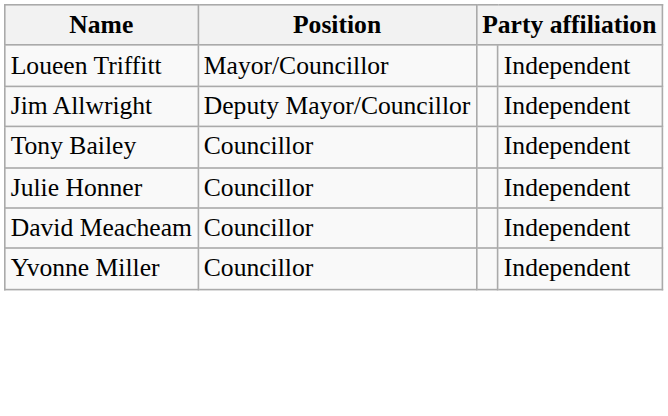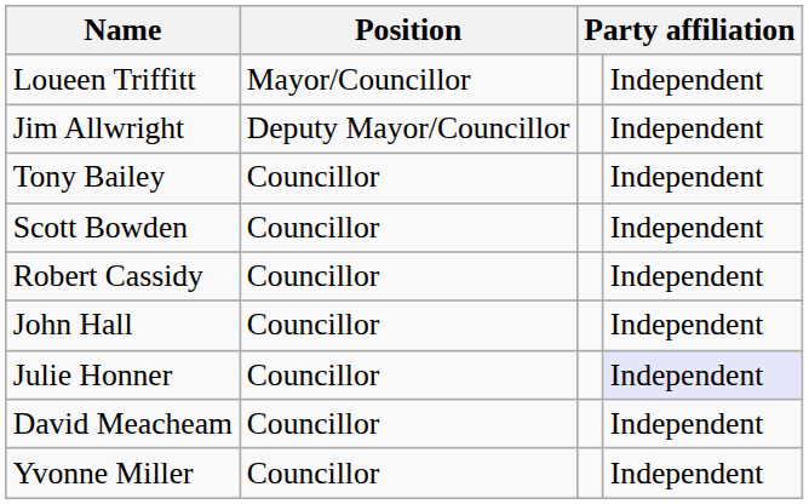+ row: Scott Bowden | Councillor | Independent
+ row: Robert Cassidy | Councillor | Independent
+ row: John Hall | Councillor | Independent
Julie Honner | column 4: no background -> lavender background
